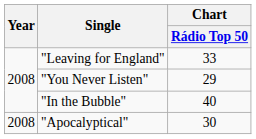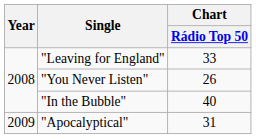"You Never Listen" | Chart / Rádio Top 50: 29 -> 26
"Apocalyptical" | Year: 2008 -> 2009
"Apocalyptical" | Chart / Rádio Top 50: 30 -> 31
